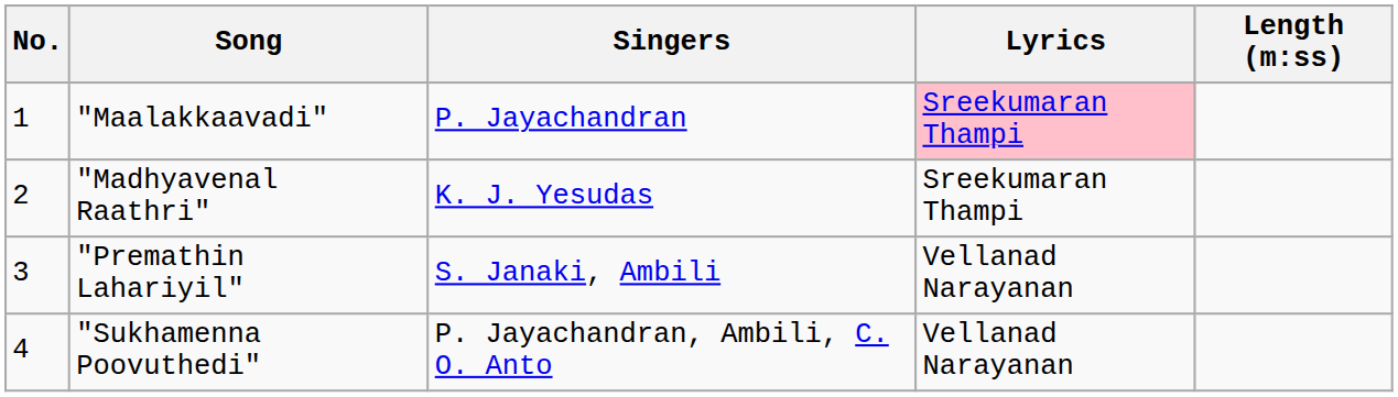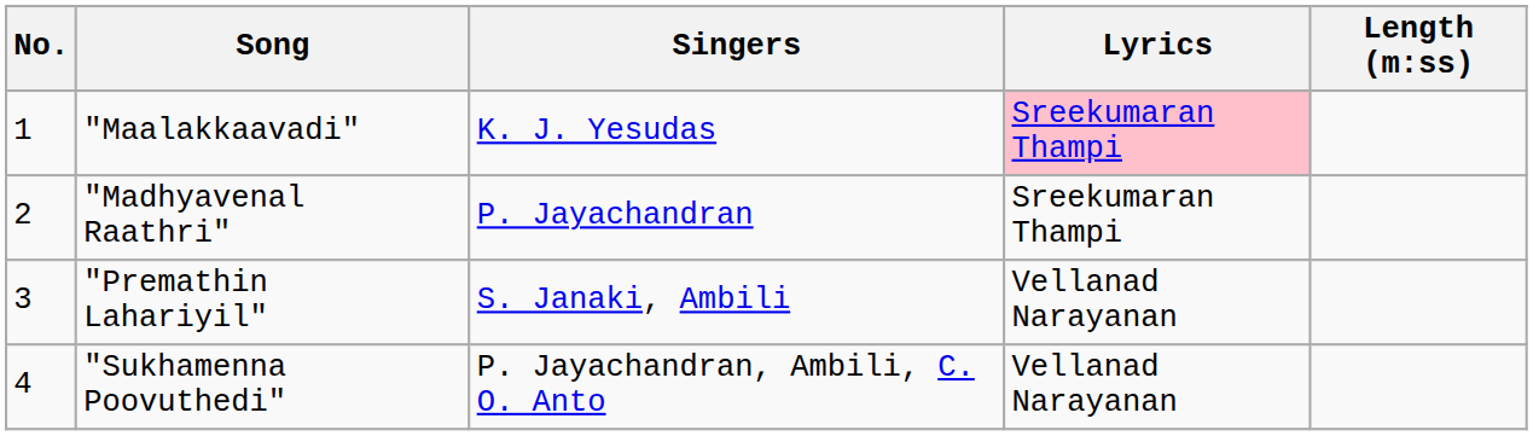"Maalakkaavadi" | Singers: P. Jayachandran -> K. J. Yesudas
"Madhyavenal Raathri" | Singers: K. J. Yesudas -> P. Jayachandran
